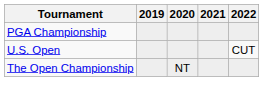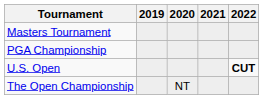+ row: Masters Tournament
U.S. Open | 2022: normal -> bold
